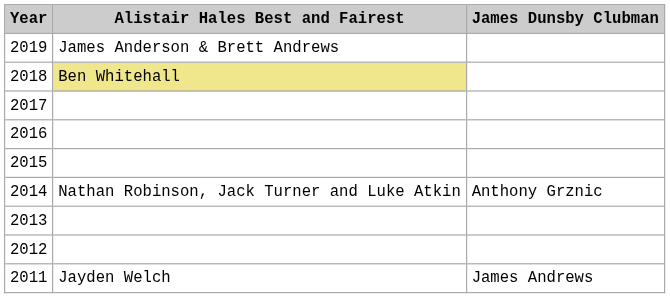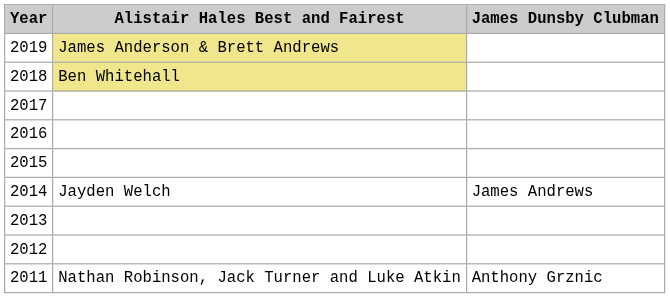2019 | Alistair Hales Best and Fairest: no background -> khaki background
2014 | Alistair Hales Best and Fairest: Nathan Robinson, Jack Turner and Luke Atkin -> Jayden Welch
2014 | James Dunsby Clubman: Anthony Grznic -> James Andrews
2011 | Alistair Hales Best and Fairest: Jayden Welch -> Nathan Robinson, Jack Turner and Luke Atkin
2011 | James Dunsby Clubman: James Andrews -> Anthony Grznic
